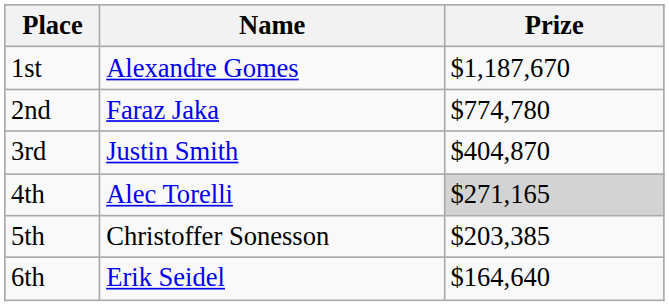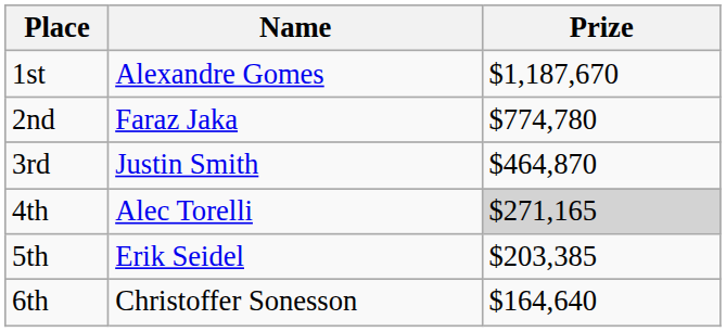3rd | Prize: $404,870 -> $464,870
5th | Name: Christoffer Sonesson -> Erik Seidel
6th | Name: Erik Seidel -> Christoffer Sonesson
